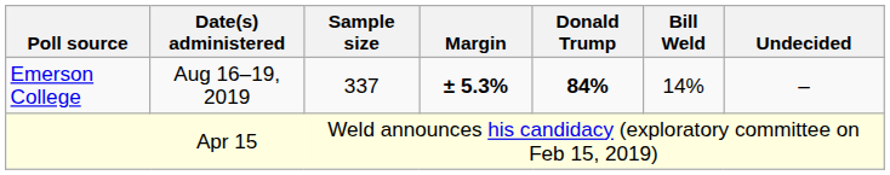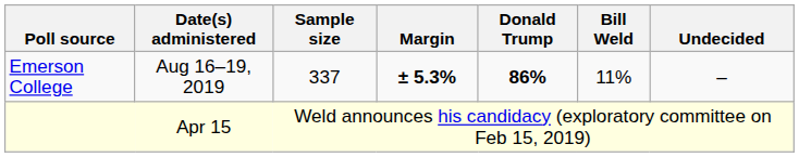Emerson College | Donald Trump: 84% -> 86%
Emerson College | Bill Weld: 14% -> 11%
